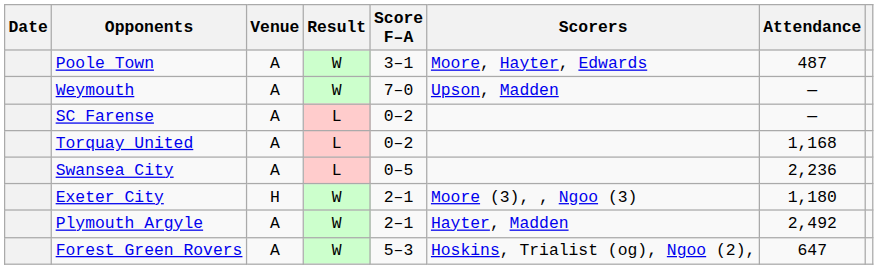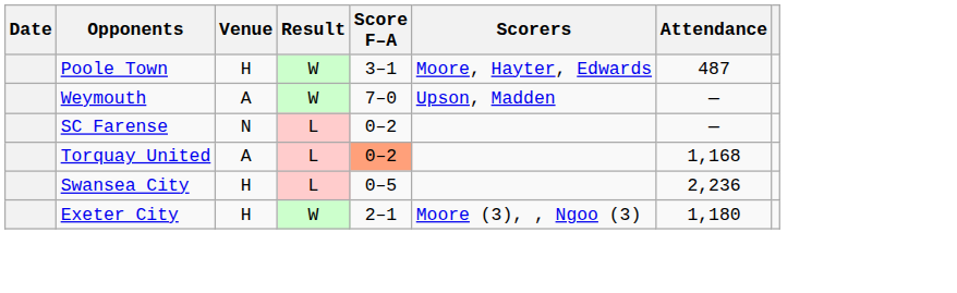Poole Town | Venue: A -> H
SC Farense | Venue: A -> N
Torquay United | Score F–A: no background -> lightsalmon background
Swansea City | Venue: A -> H
- row: Plymouth Argyle | A | W | 2–1 | Hayter, Madden | 2,492
- row: Forest Green Rovers | A | W | 5–3 | Hoskins, Trialist (og), Ngoo (2), | 647
